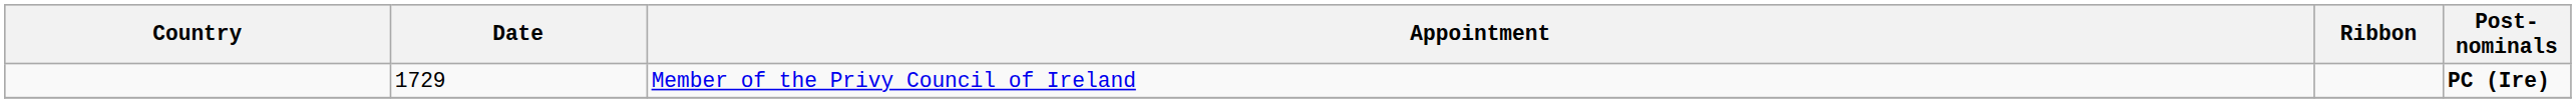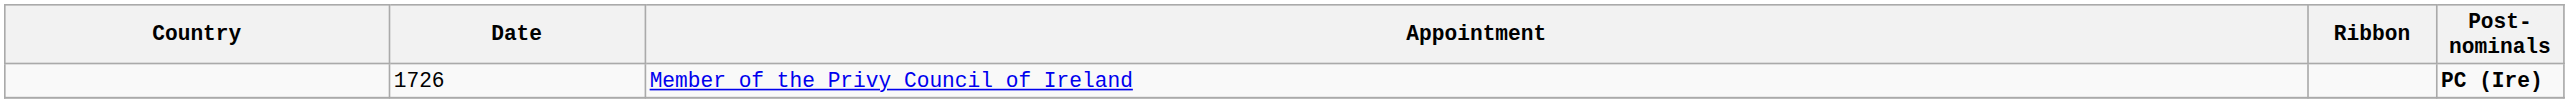Member of the Privy Council of Ireland | Date: 1729 -> 1726
